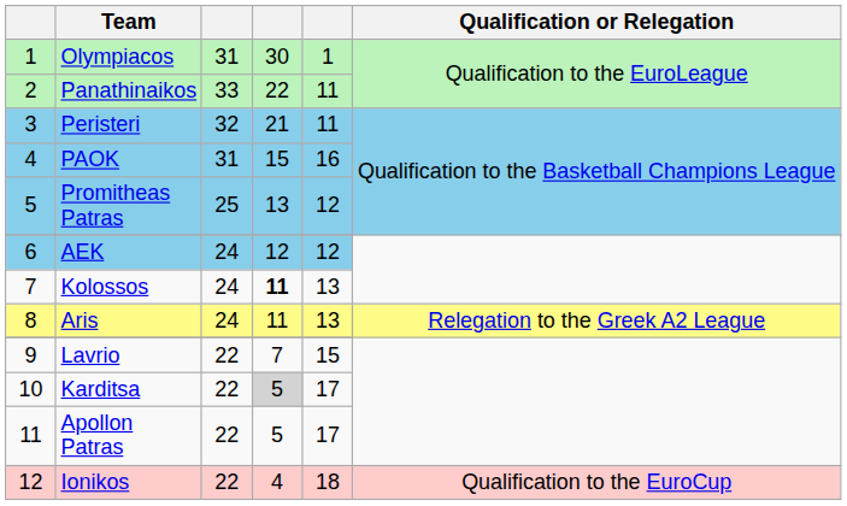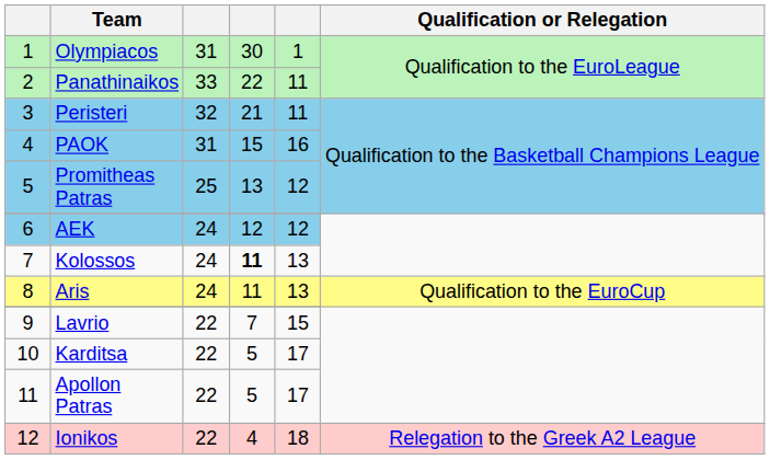Aris | Qualification or Relegation: Relegation to the Greek A2 League -> Qualification to the EuroCup
Karditsa | column 4: lightgrey background -> no background
Ionikos | Qualification or Relegation: Qualification to the EuroCup -> Relegation to the Greek A2 League
